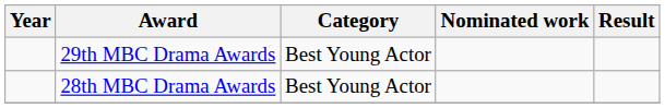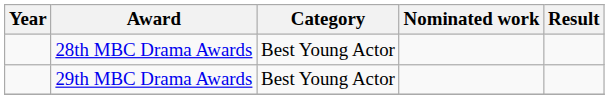rows swapped: 28th MBC Drama Awards <-> 29th MBC Drama Awards
